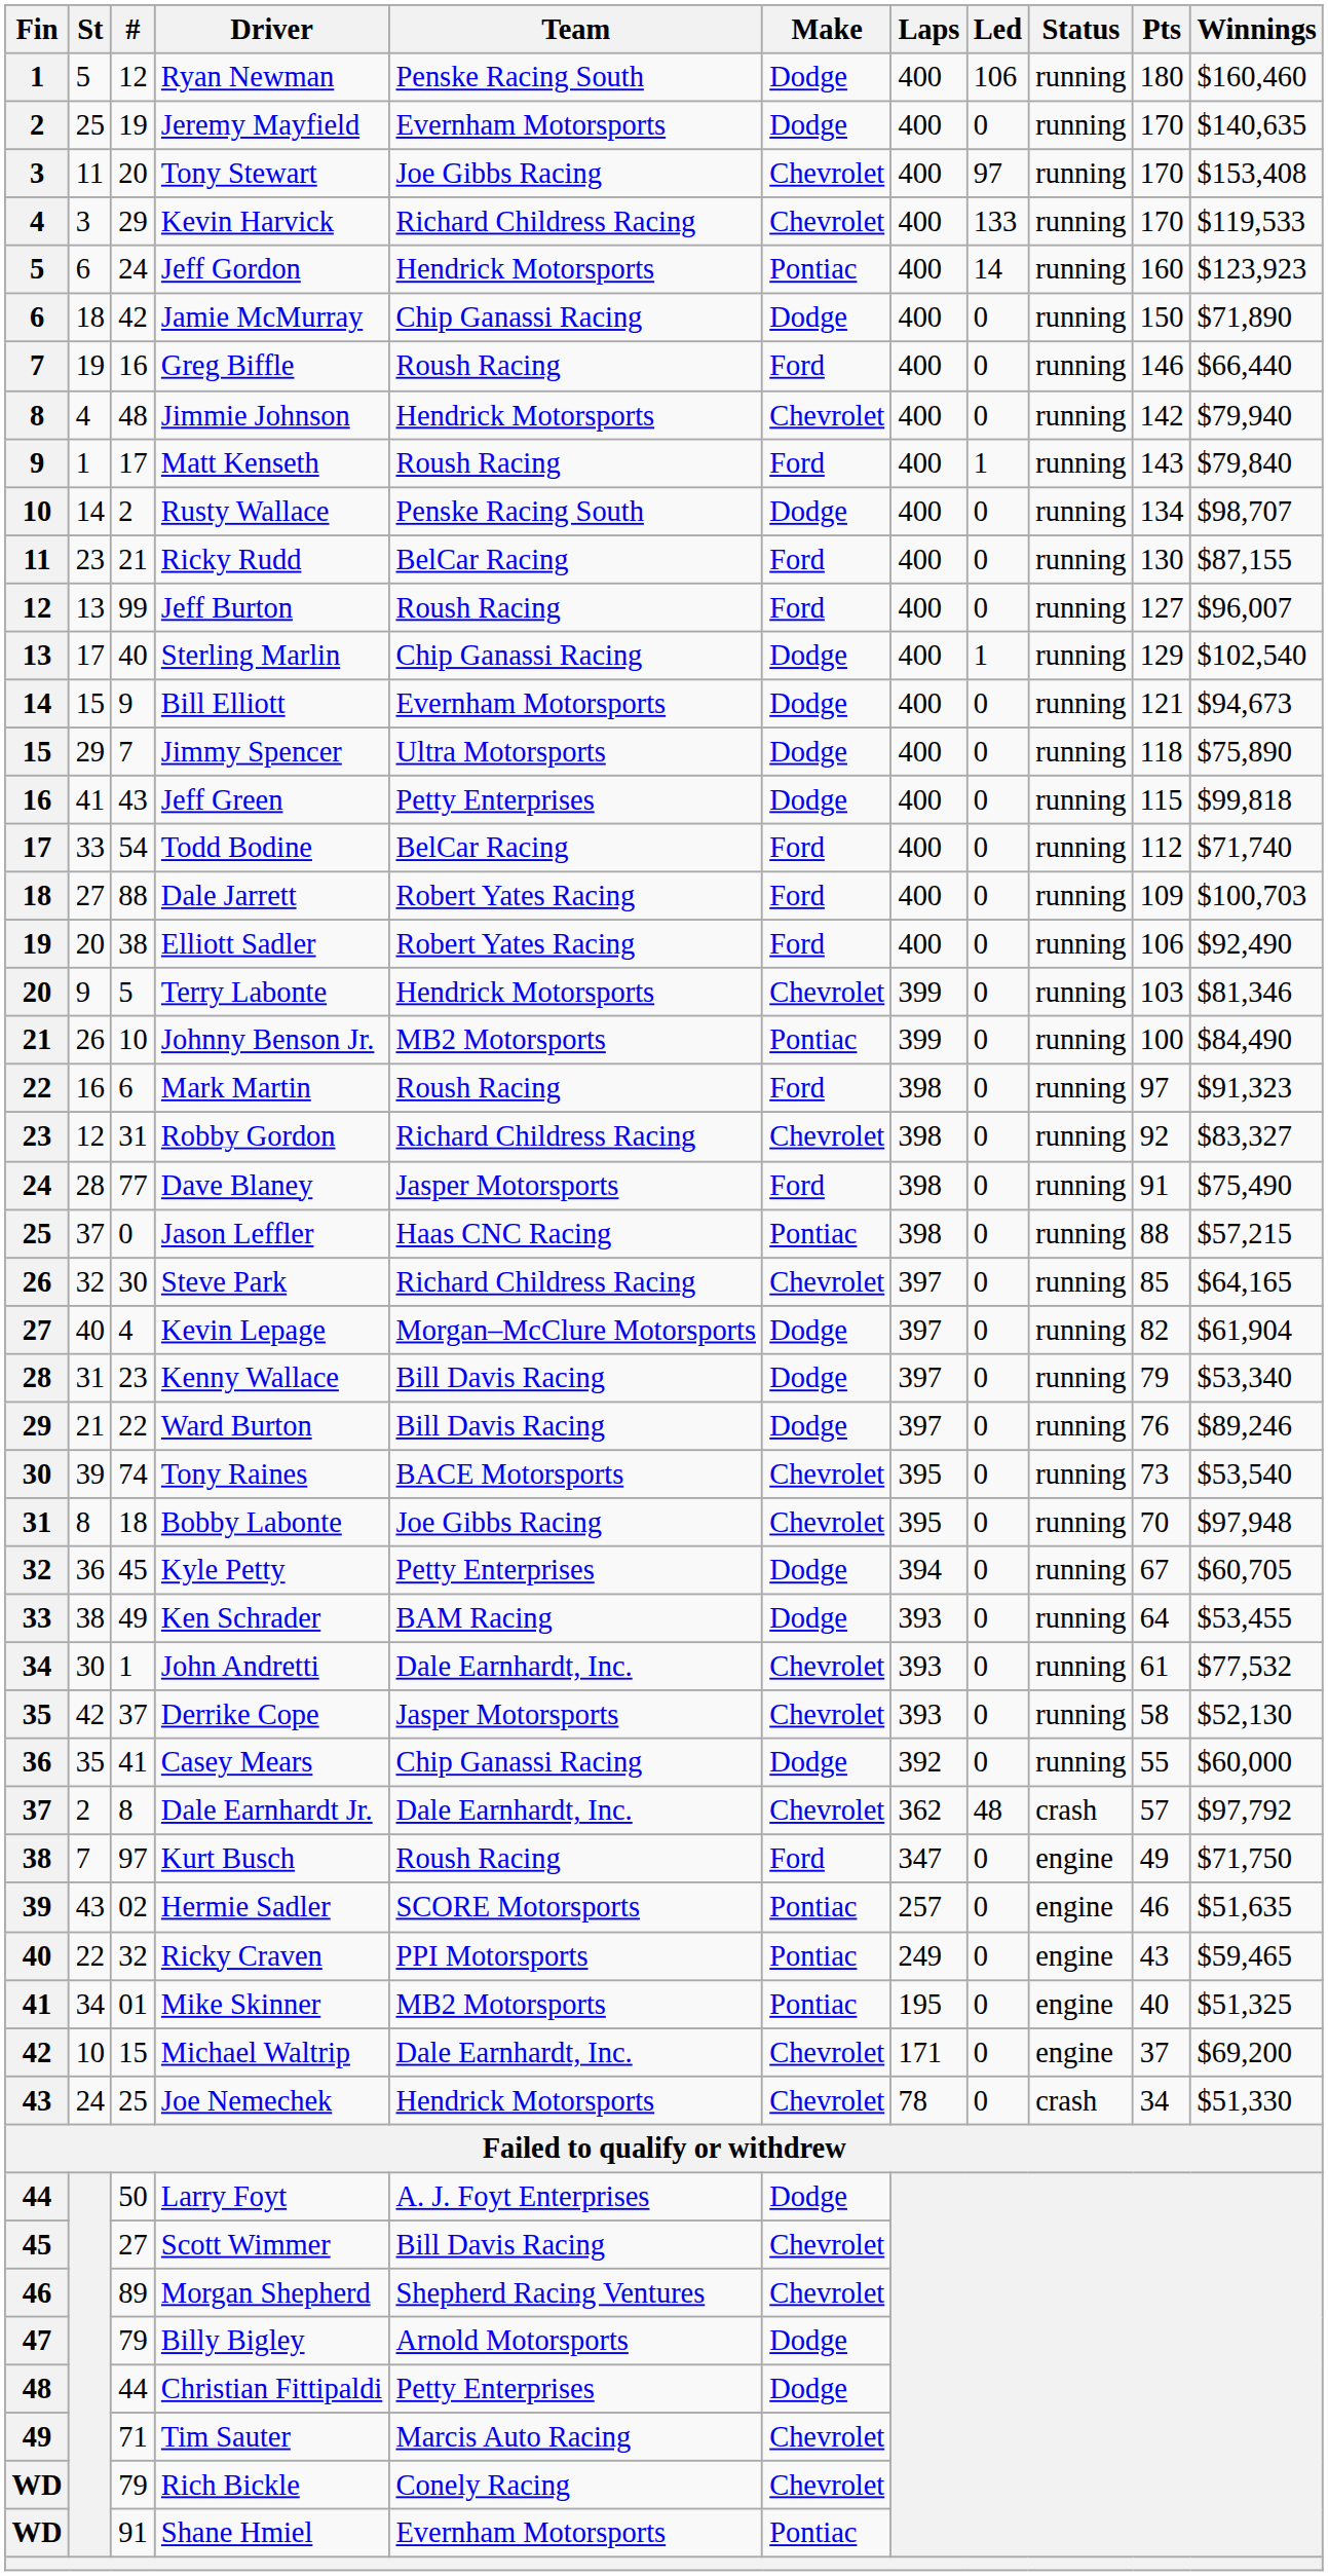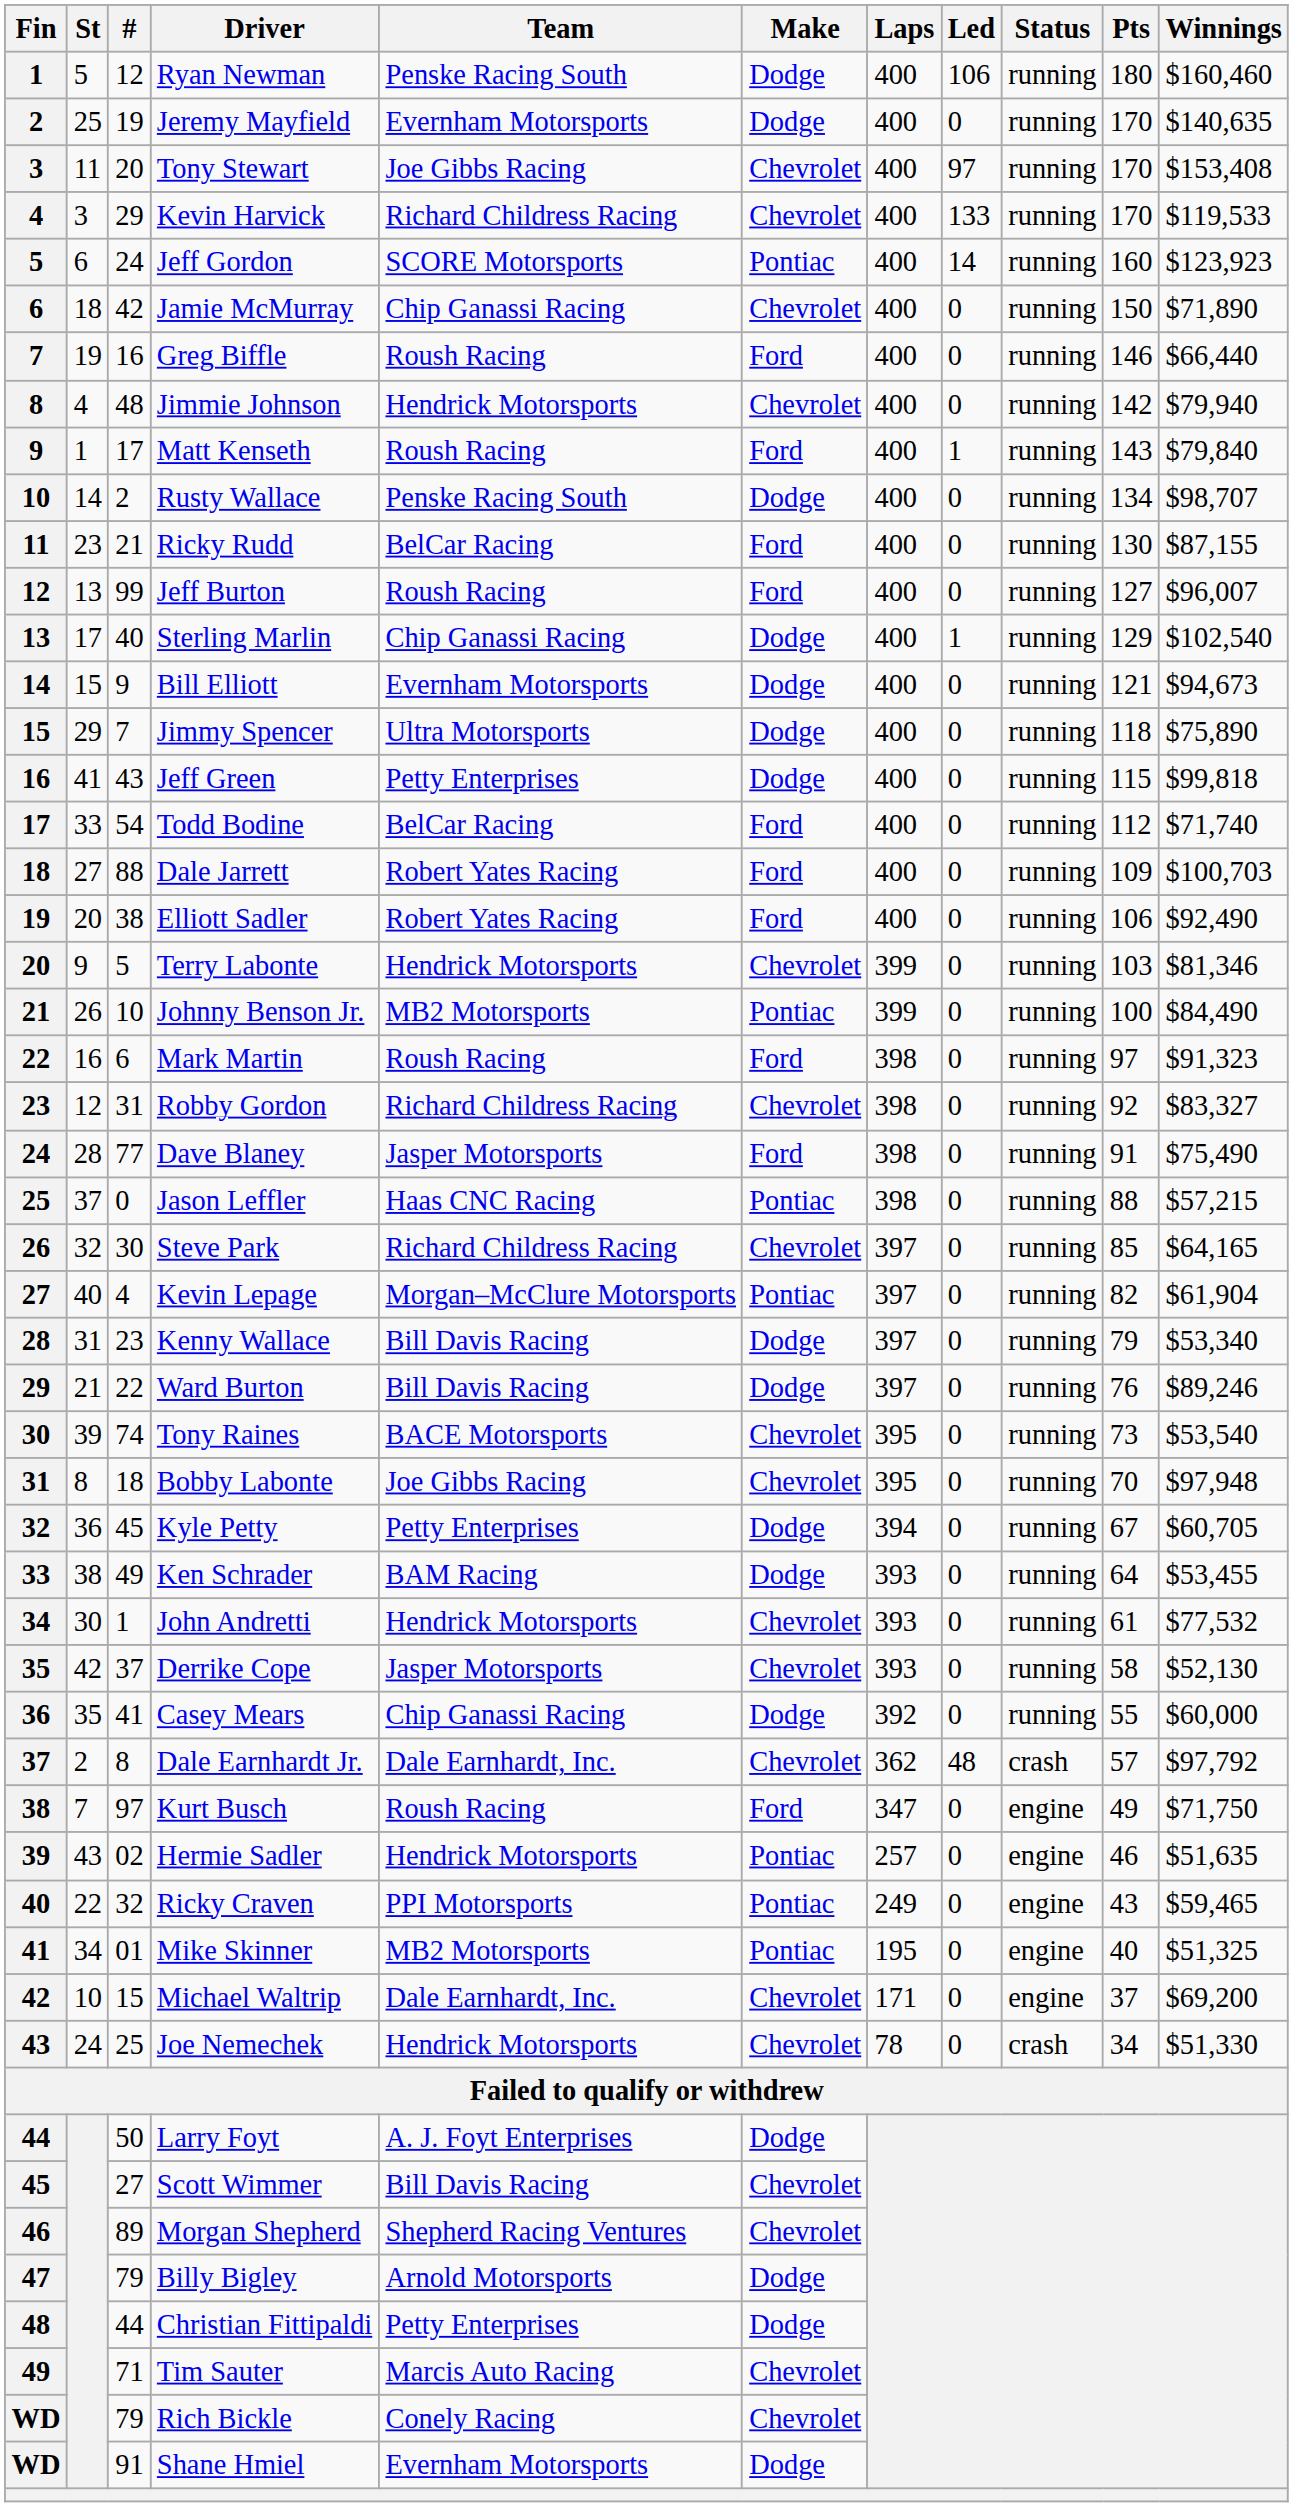Jeff Gordon | Team: Hendrick Motorsports -> SCORE Motorsports
Jamie McMurray | Make: Dodge -> Chevrolet
Kevin Lepage | Make: Dodge -> Pontiac
John Andretti | Team: Dale Earnhardt, Inc. -> Hendrick Motorsports
Hermie Sadler | Team: SCORE Motorsports -> Hendrick Motorsports
Shane Hmiel | Make: Pontiac -> Dodge
